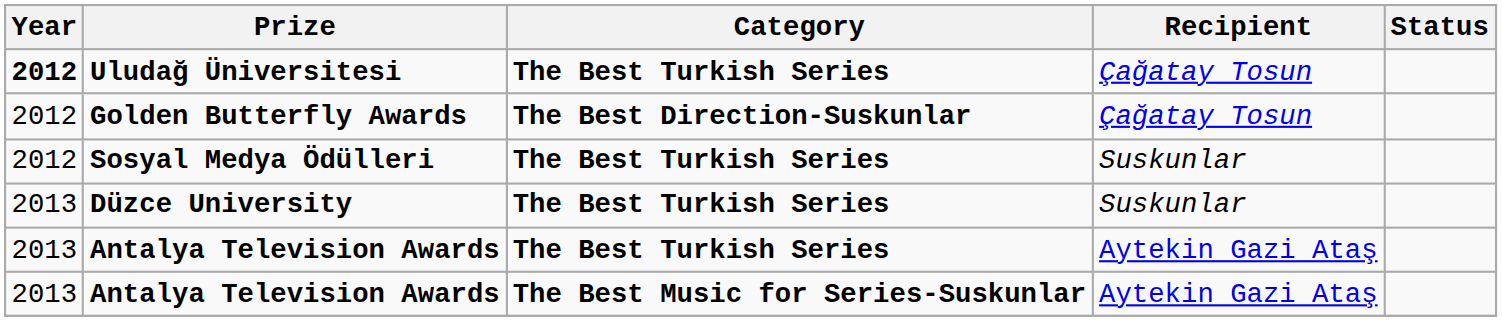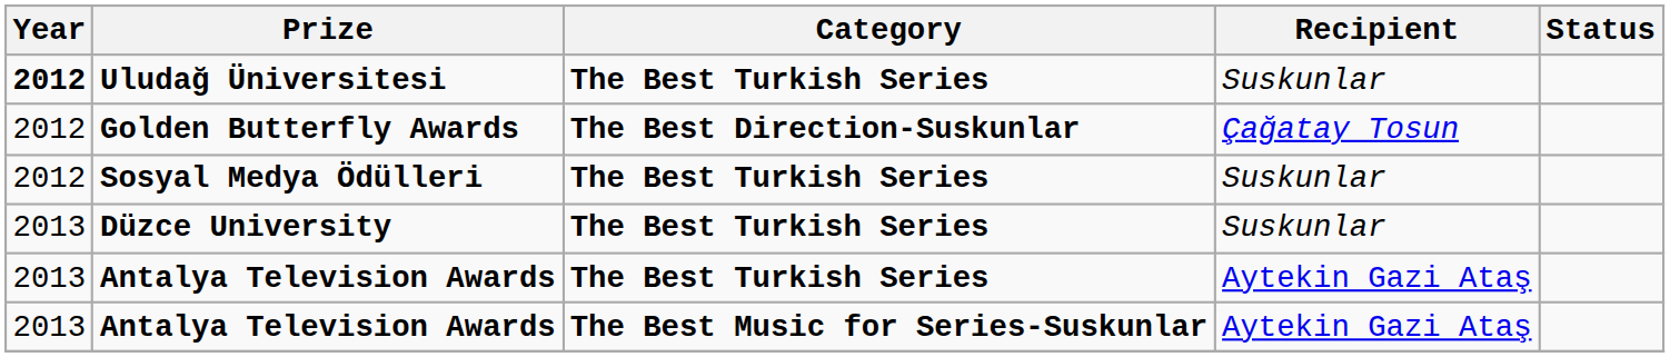Uludağ Üniversitesi | Recipient: Çağatay Tosun -> Suskunlar
